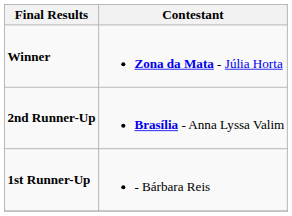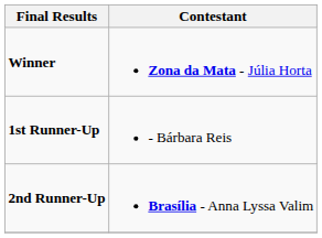rows swapped: 1st Runner-Up <-> 2nd Runner-Up
